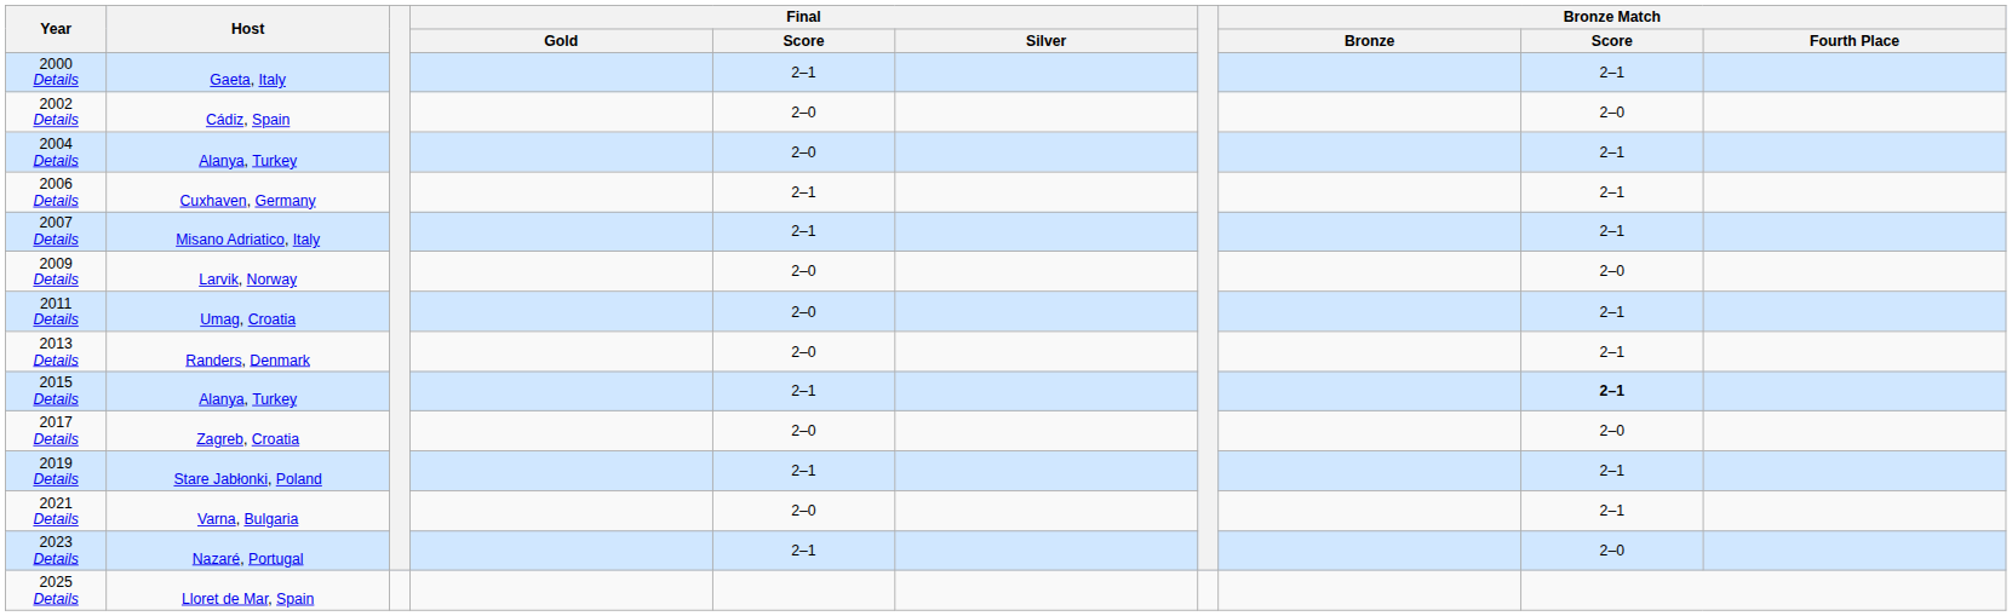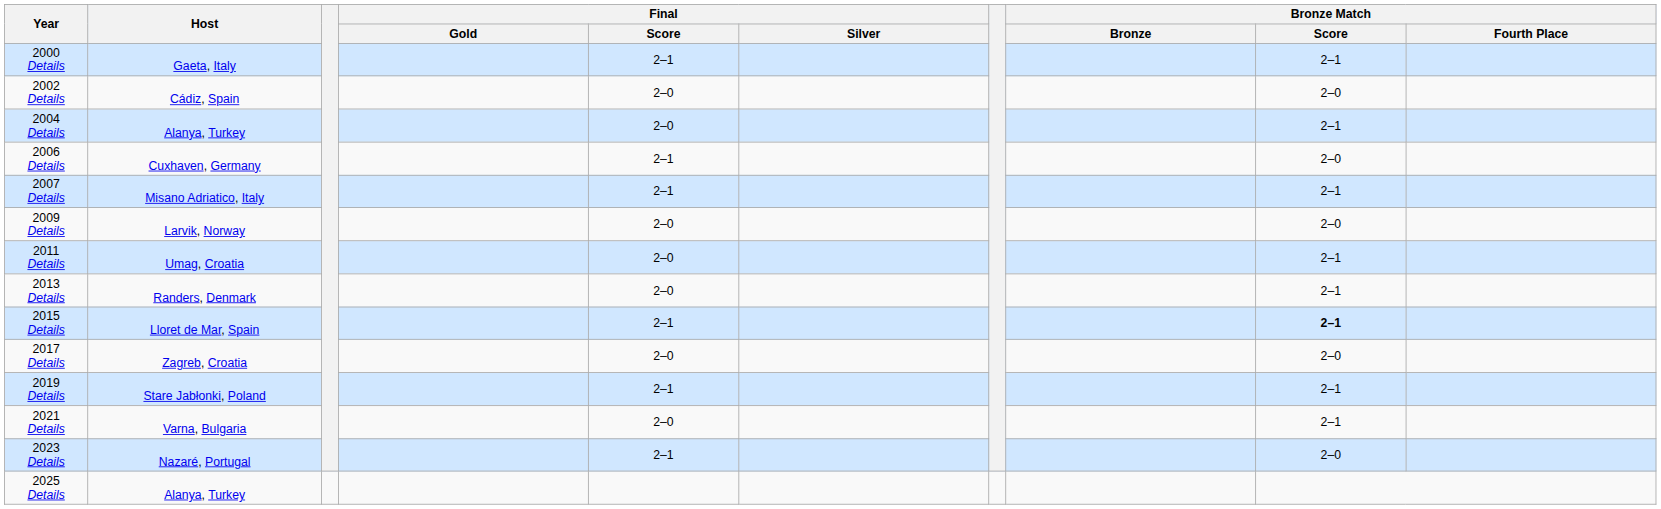2006 Details | Bronze Match / Score: 2–1 -> 2–0
2015 Details | Host: Alanya, Turkey -> Lloret de Mar, Spain
2025 Details | Host: Lloret de Mar, Spain -> Alanya, Turkey
